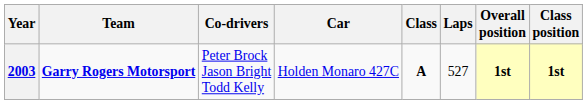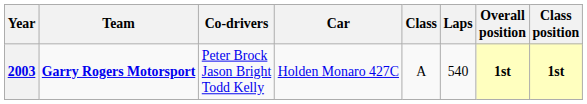2003 | Class: bold -> normal
2003 | Laps: 527 -> 540
